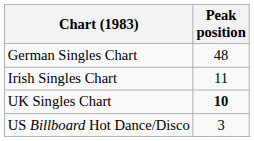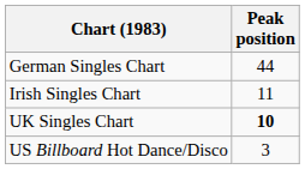German Singles Chart | Peak position: 48 -> 44
